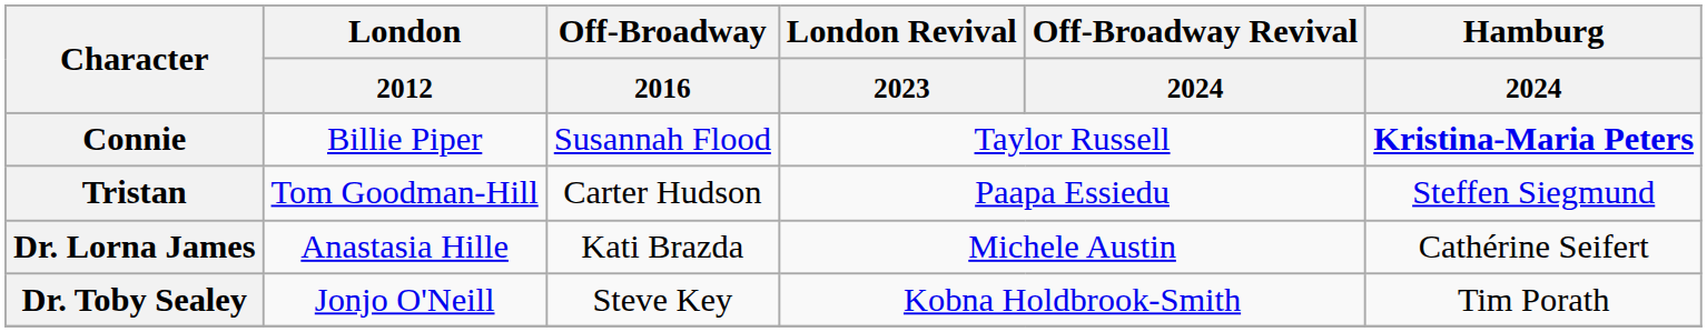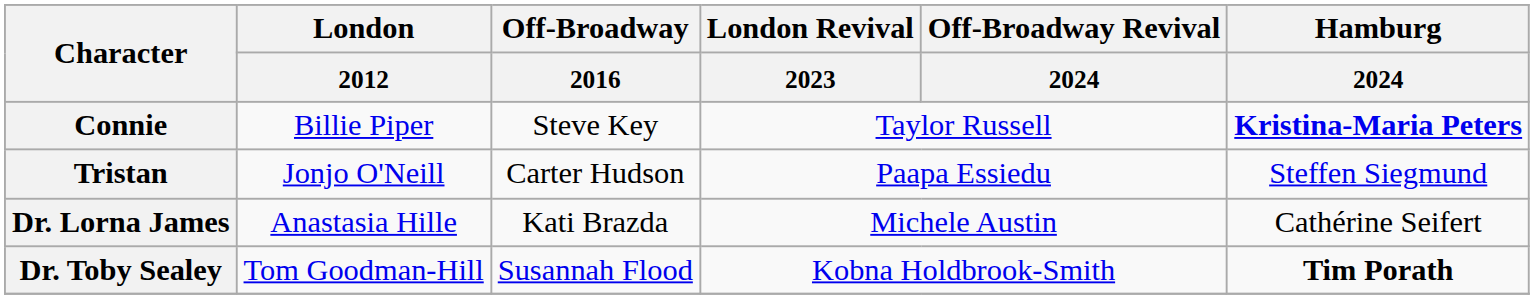Connie | Off-Broadway / 2016: Susannah Flood -> Steve Key
Tristan | London / 2012: Tom Goodman-Hill -> Jonjo O'Neill
Dr. Toby Sealey | London / 2012: Jonjo O'Neill -> Tom Goodman-Hill
Dr. Toby Sealey | Off-Broadway / 2016: Steve Key -> Susannah Flood
Dr. Toby Sealey | Hamburg / 2024: normal -> bold
